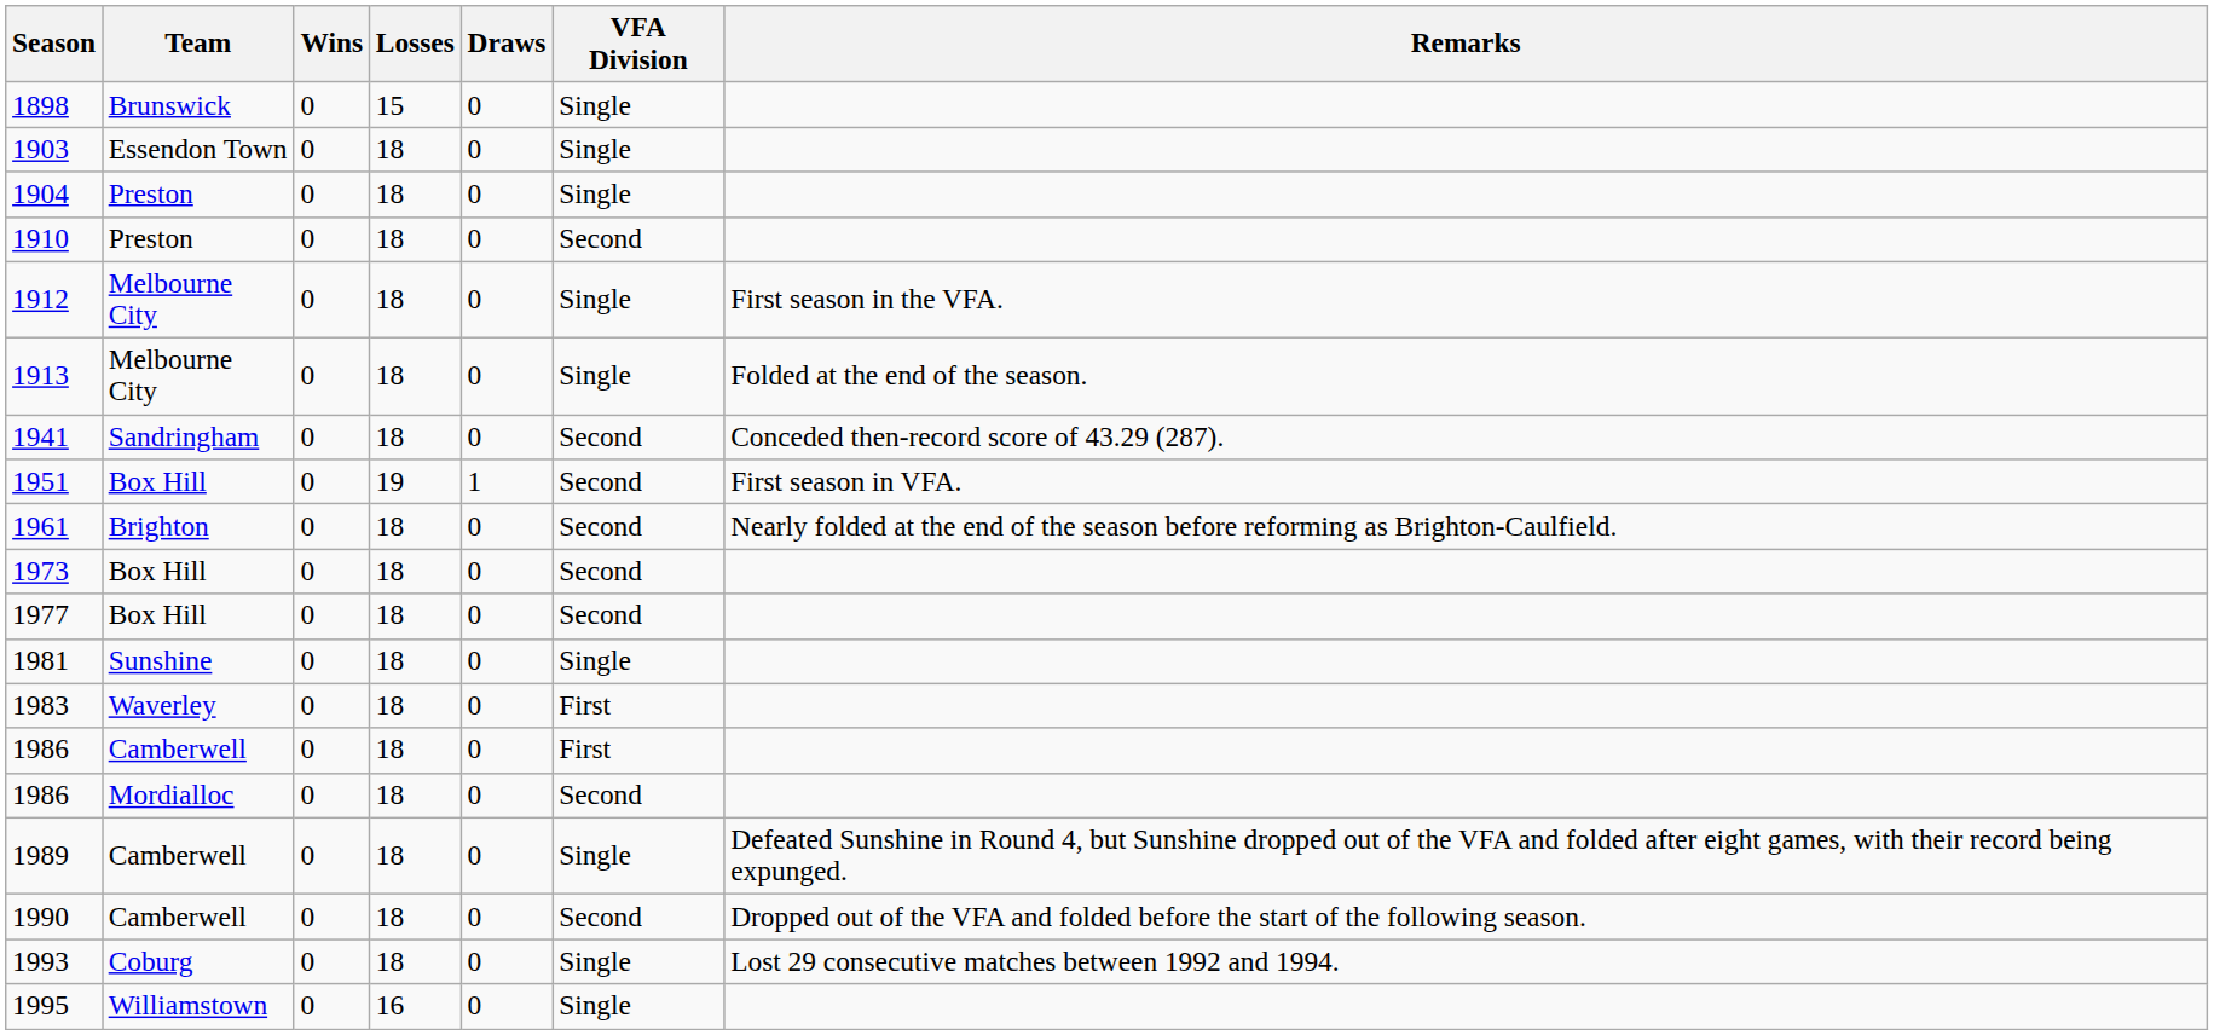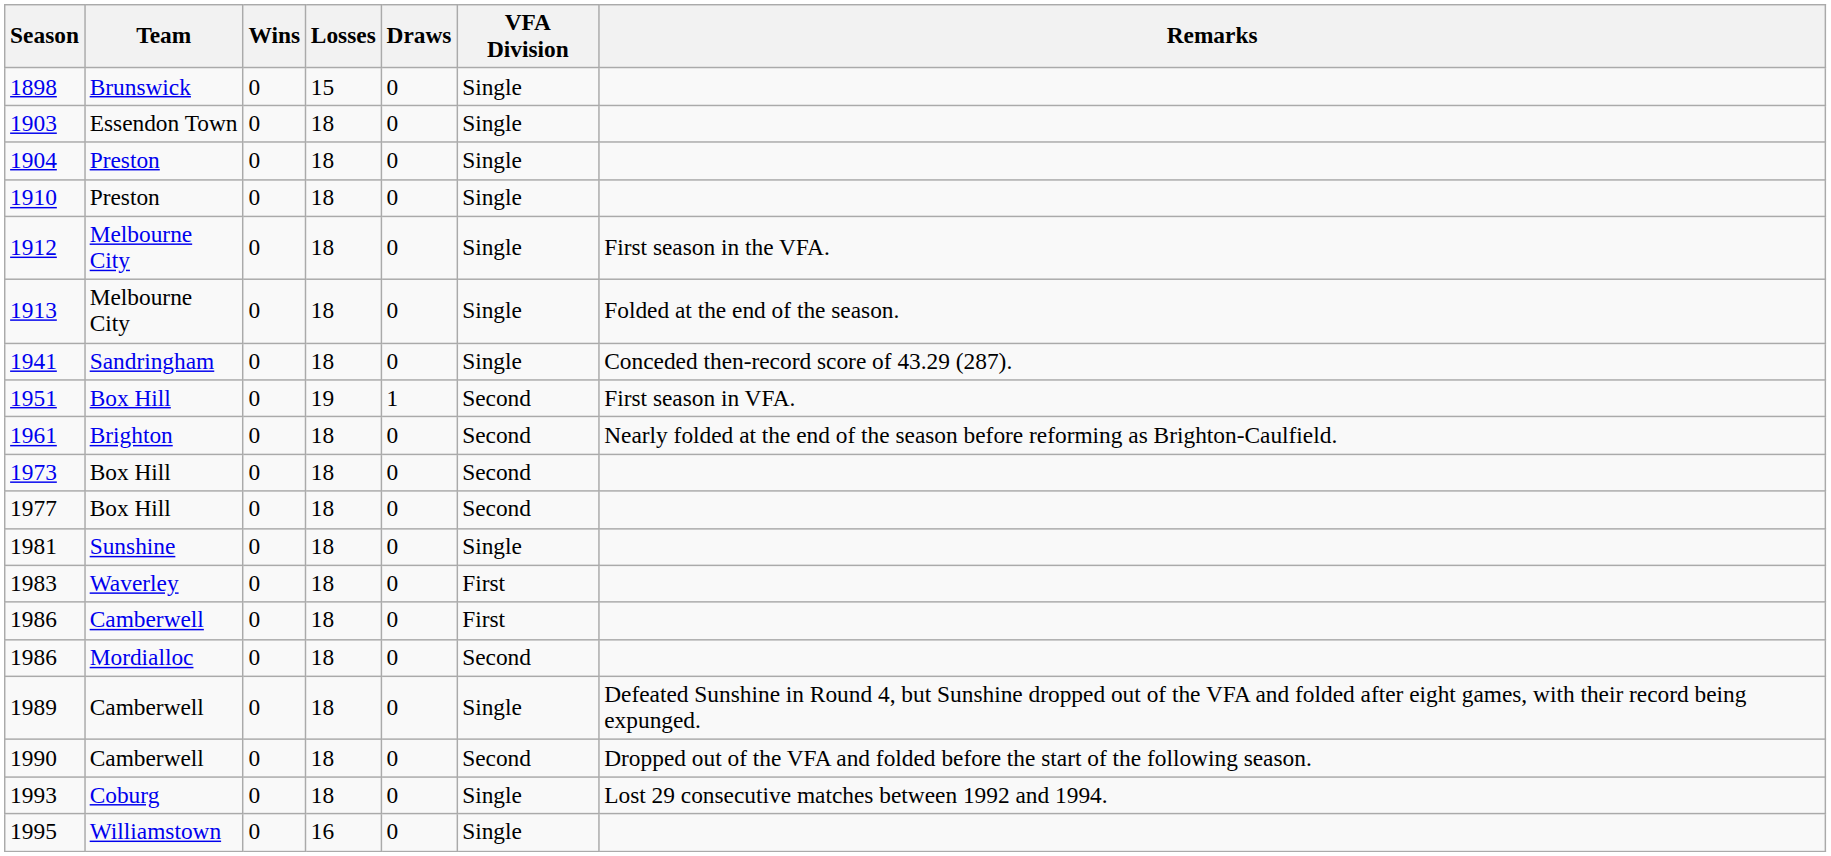1910 | VFA Division: Second -> Single
1941 | VFA Division: Second -> Single
